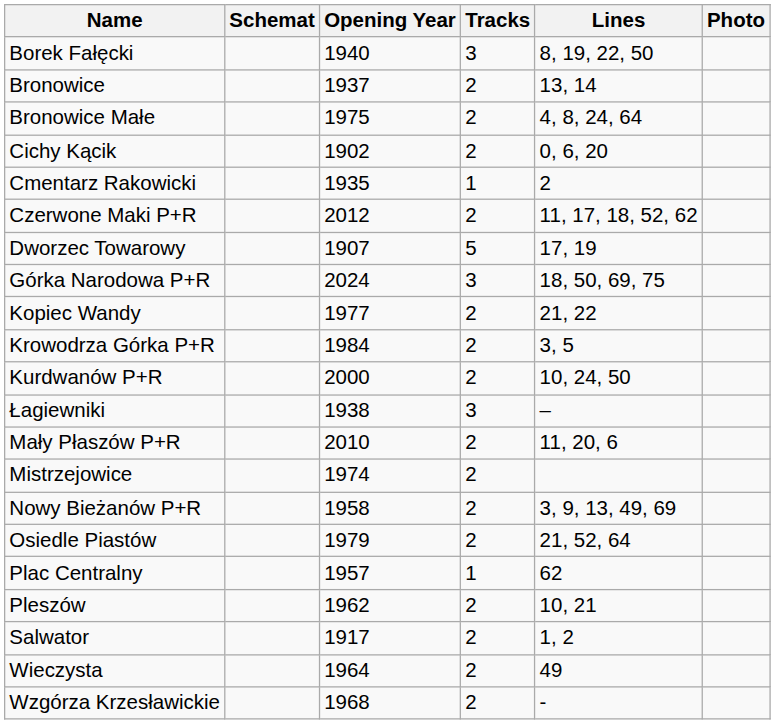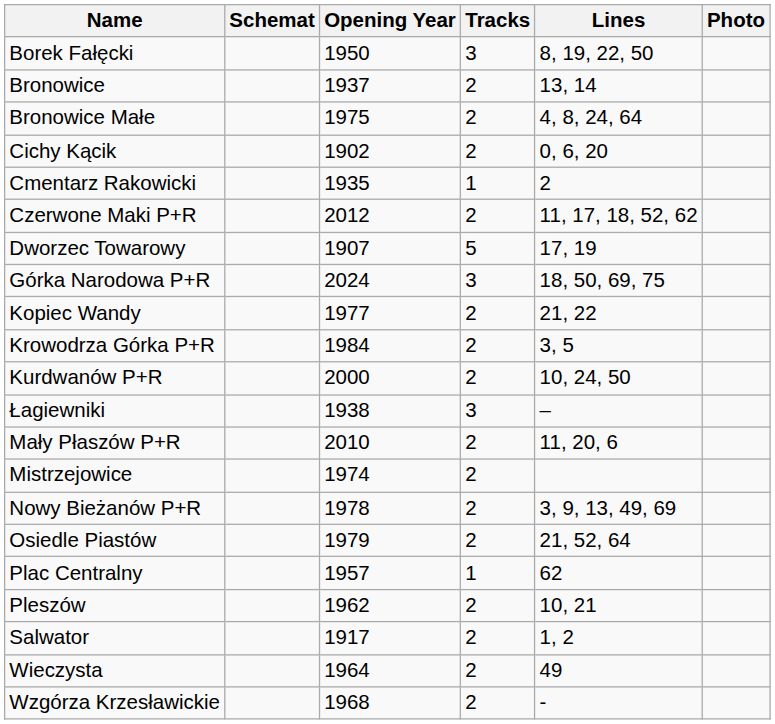Borek Fałęcki | Opening Year: 1940 -> 1950
Nowy Bieżanów P+R | Opening Year: 1958 -> 1978
